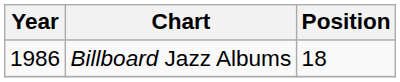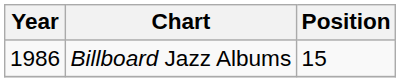Billboard Jazz Albums | Position: 18 -> 15
